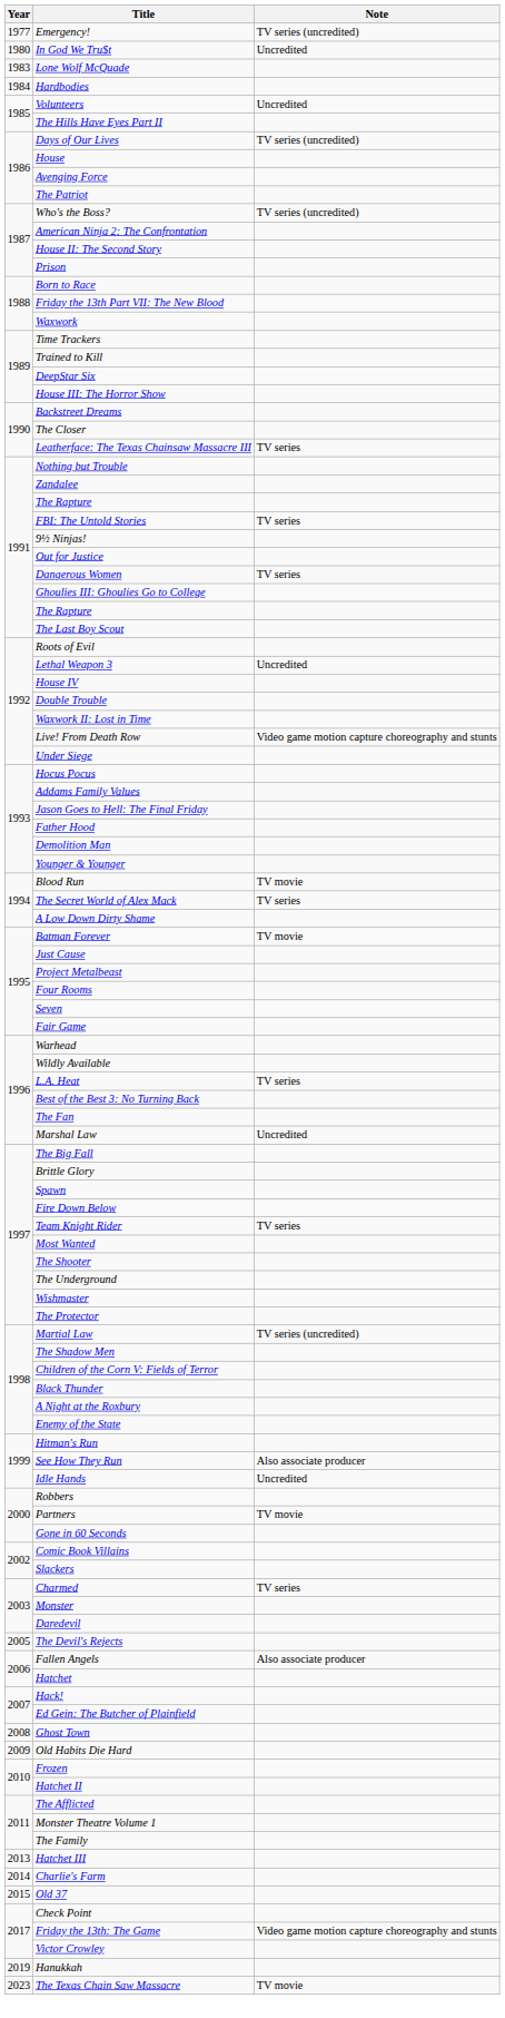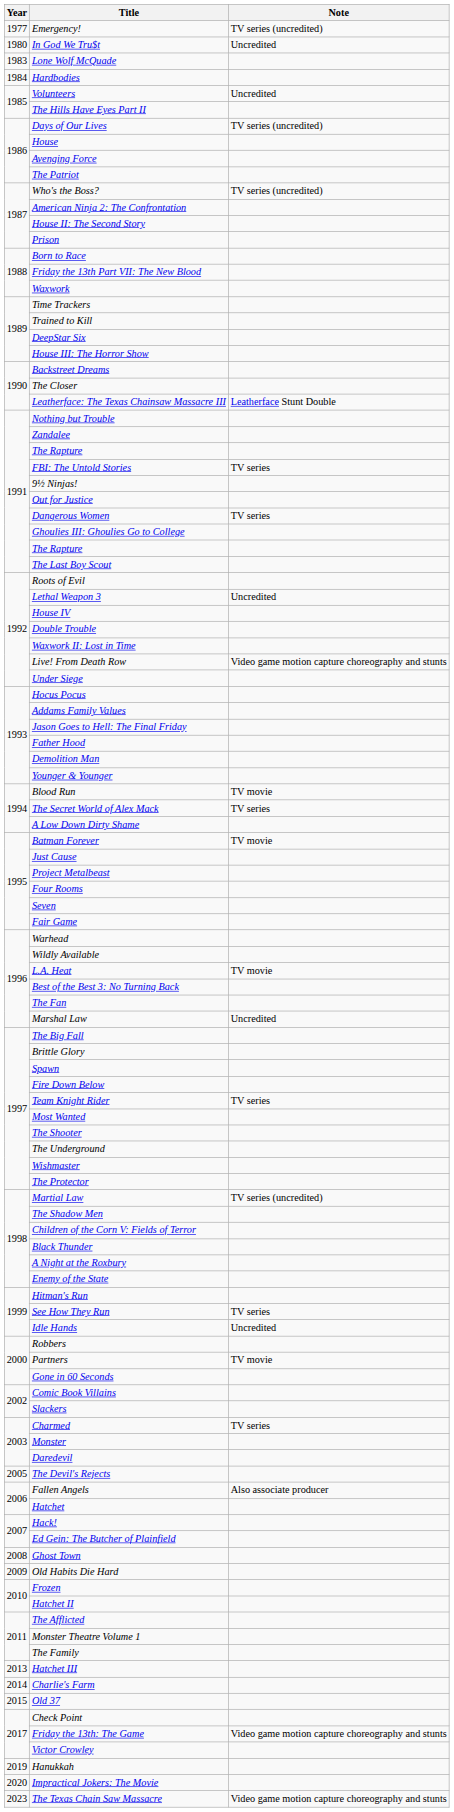Leatherface: The Texas Chainsaw Massacre III | Note: TV series -> Leatherface Stunt Double
L.A. Heat | Note: TV series -> TV movie
See How They Run | Note: Also associate producer -> TV series
+ row: 2020 | Impractical Jokers: The Movie
The Texas Chain Saw Massacre | Note: TV movie -> Video game motion capture choreography and stunts
